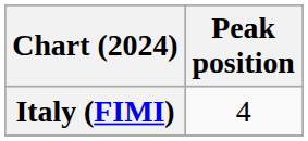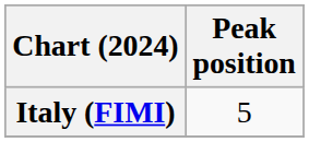Italy (FIMI) | Peak position: 4 -> 5
